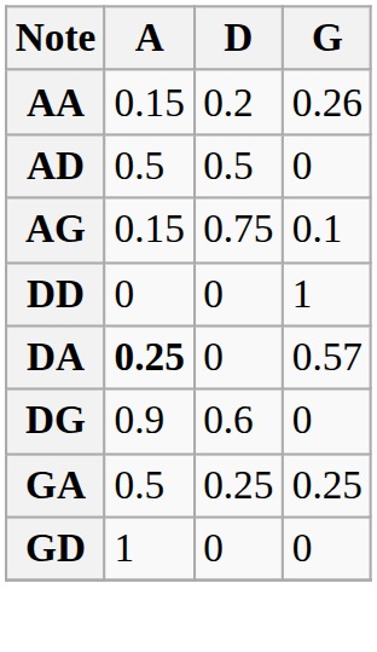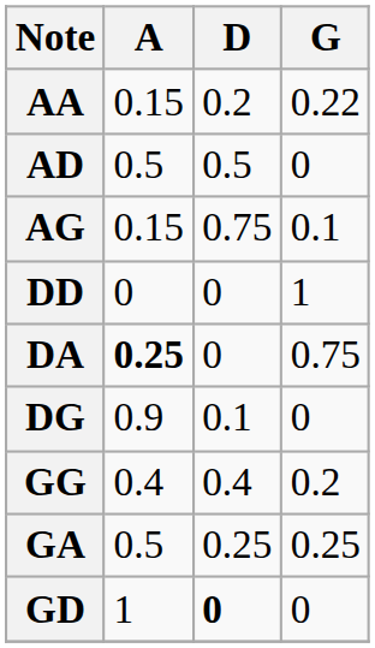AA | G: 0.26 -> 0.22
DA | G: 0.57 -> 0.75
DG | D: 0.6 -> 0.1
+ row: GG | 0.4 | 0.4 | 0.2
GD | D: normal -> bold
